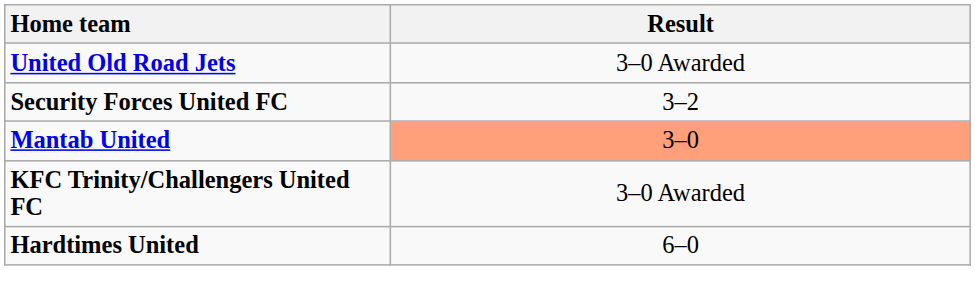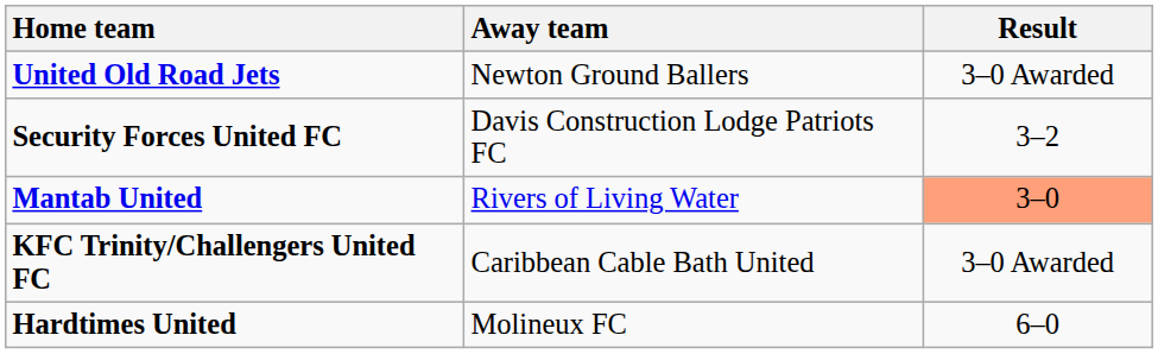+ column: Away team | Newton Ground Ballers | Davis Construction Lodge Patriots FC | Rivers of Living Water | Caribbean Cable Bath United | Molineux FC
